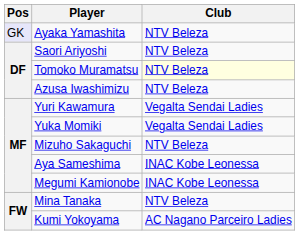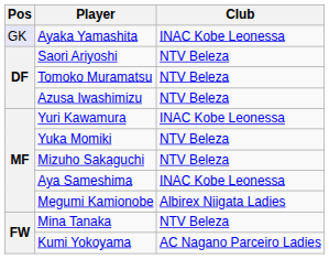Ayaka Yamashita | Club: NTV Beleza -> INAC Kobe Leonessa
Tomoko Muramatsu | Club: lightyellow background -> no background
Yuri Kawamura | Club: Vegalta Sendai Ladies -> INAC Kobe Leonessa
Yuka Momiki | Club: Vegalta Sendai Ladies -> NTV Beleza
Megumi Kamionobe | Club: INAC Kobe Leonessa -> Albirex Niigata Ladies
